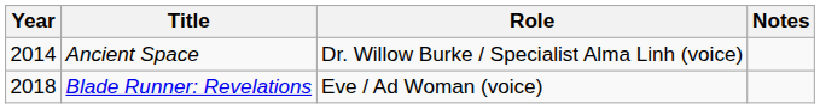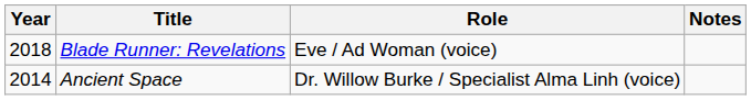rows swapped: Ancient Space <-> Blade Runner: Revelations
